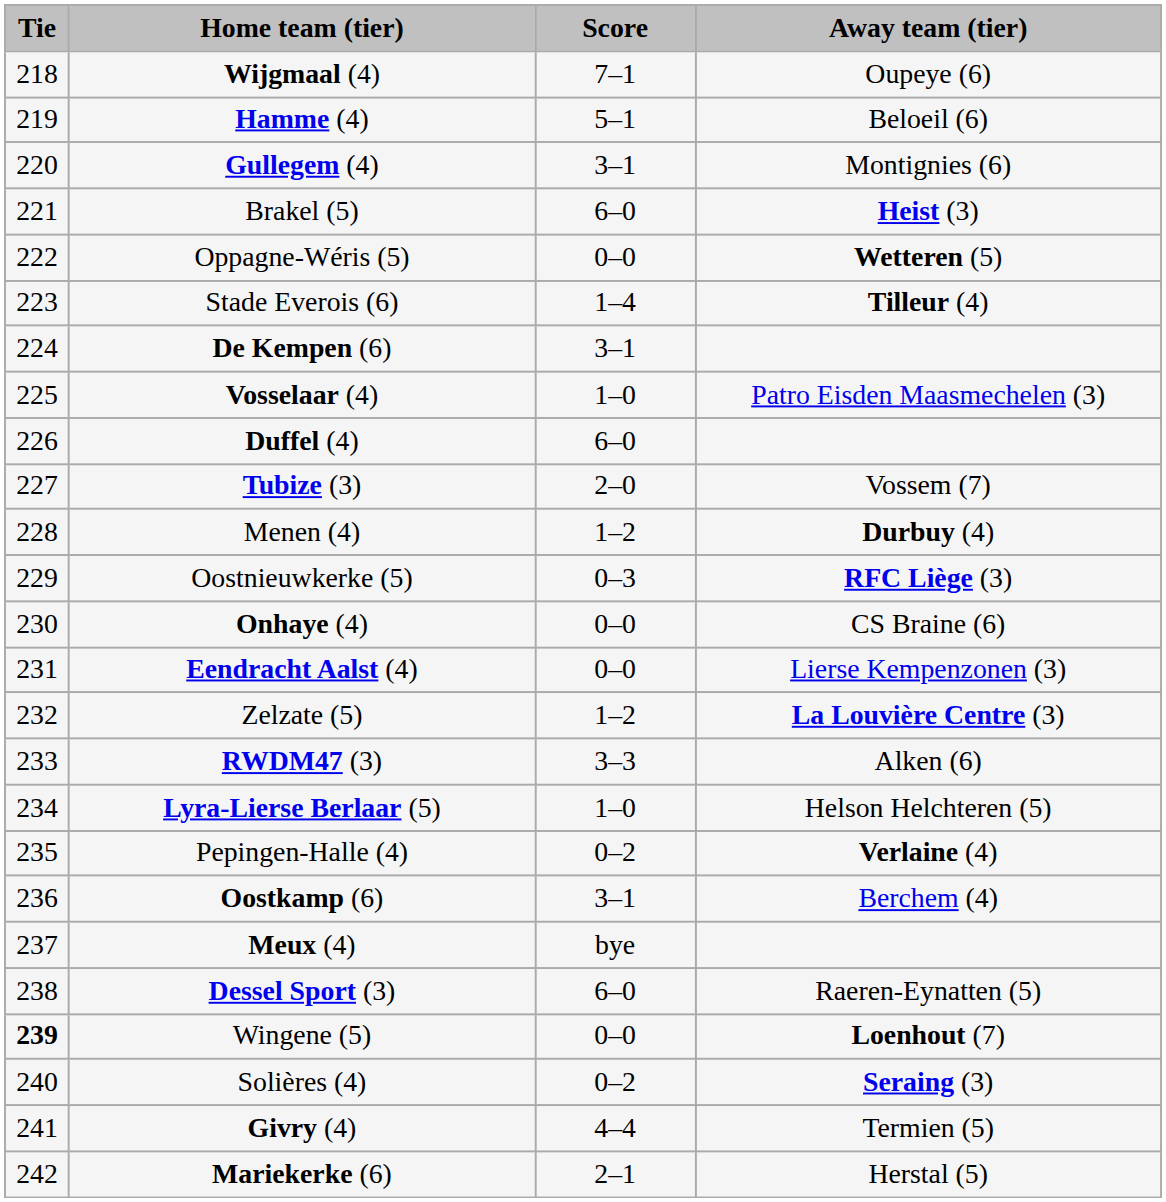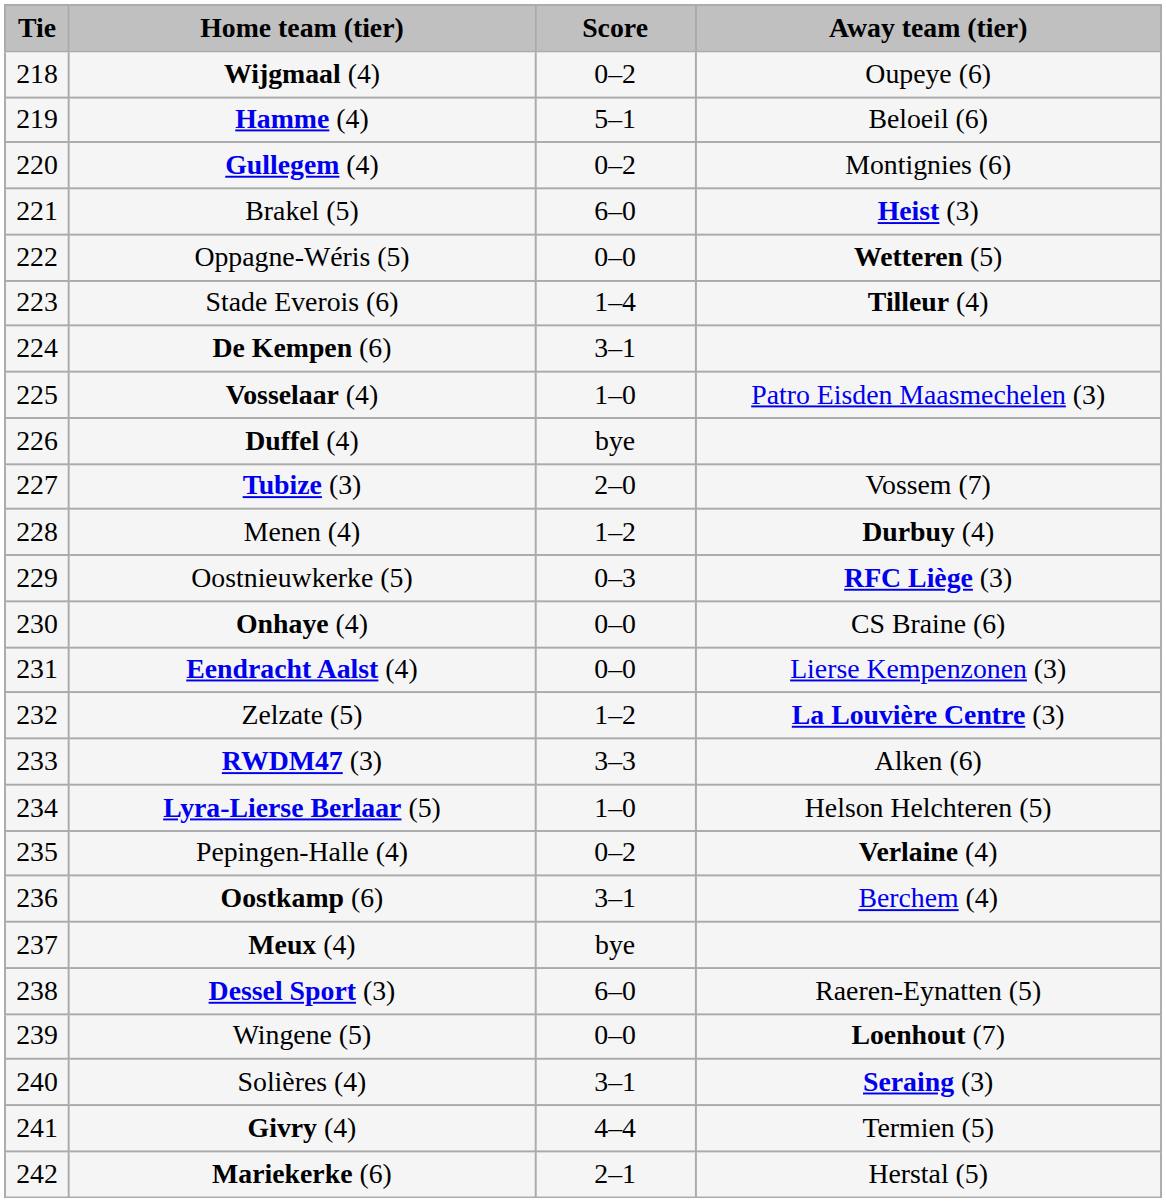Wijgmaal (4) | Score: 7–1 -> 0–2
Gullegem (4) | Score: 3–1 -> 0–2
Duffel (4) | Score: 6–0 -> bye
Wingene (5) | Tie: bold -> normal
Solières (4) | Score: 0–2 -> 3–1
